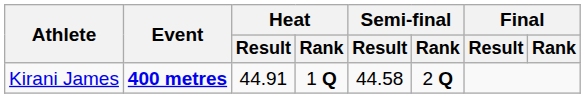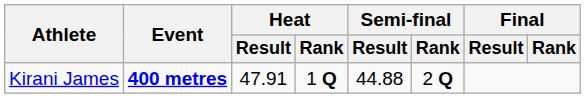Kirani James | Heat / Result: 44.91 -> 47.91
Kirani James | Semi-final / Result: 44.58 -> 44.88
